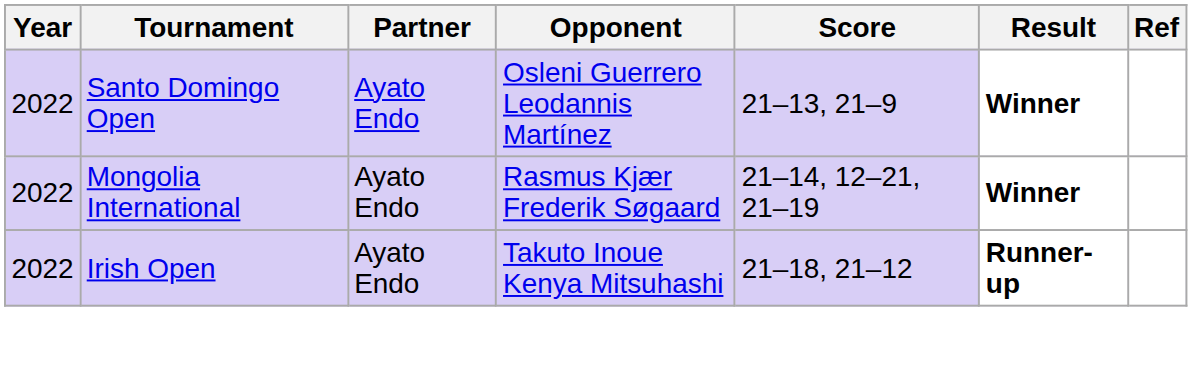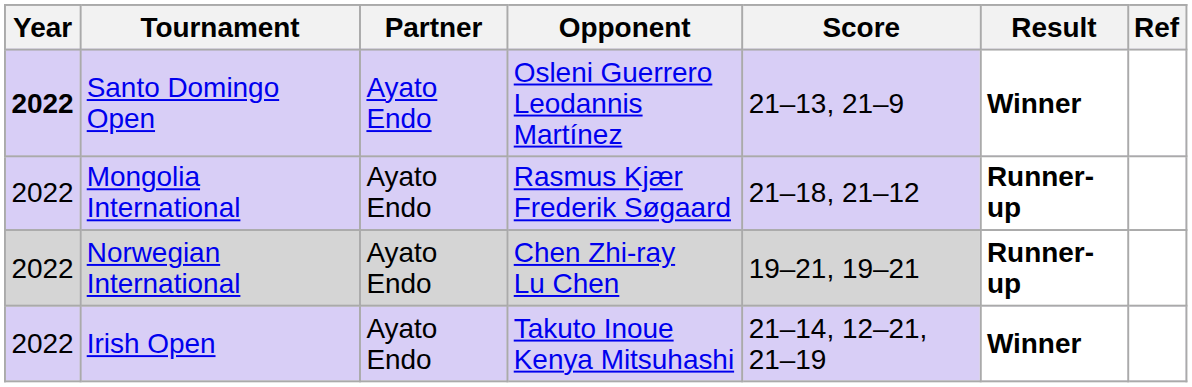Santo Domingo Open | Year: normal -> bold
Mongolia International | Score: 21–14, 12–21, 21–19 -> 21–18, 21–12
Mongolia International | Result: Winner -> Runner-up
+ row: 2022 | Norwegian International | Ayato Endo | Chen Zhi-ray Lu Chen | 19–21, 19–21 | Runner-up
Irish Open | Score: 21–18, 21–12 -> 21–14, 12–21, 21–19
Irish Open | Result: Runner-up -> Winner
